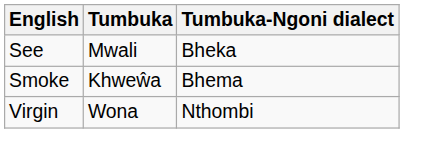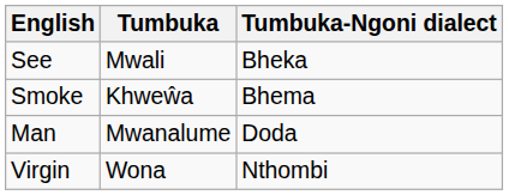+ row: Man | Mwanalume | Doda
